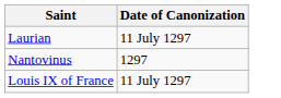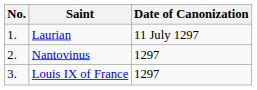+ column: No. | 1. | 2. | 3.
Louis IX of France | Date of Canonization: 11 July 1297 -> 1297
